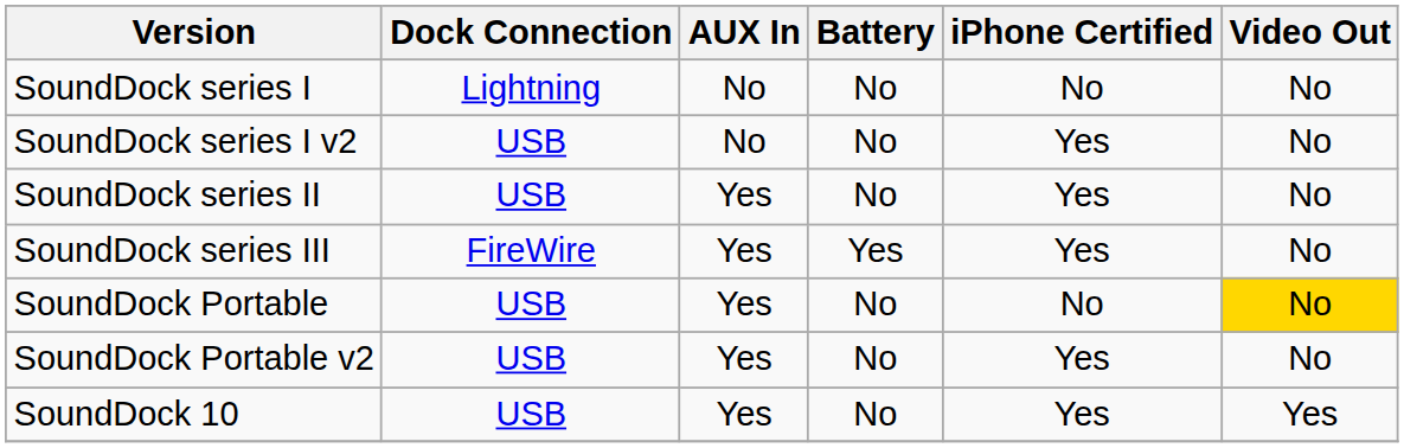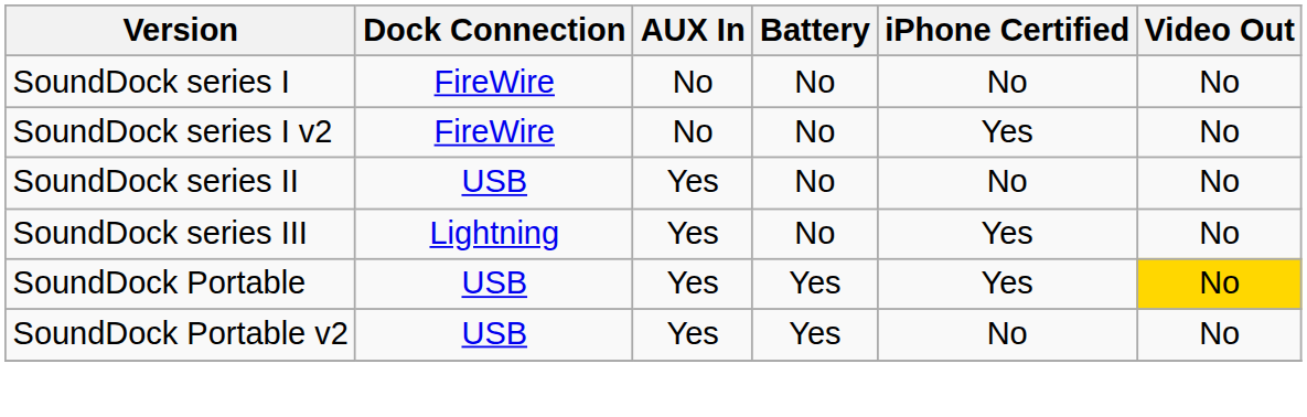SoundDock series I | Dock Connection: Lightning -> FireWire
SoundDock series I v2 | Dock Connection: USB -> FireWire
SoundDock series II | iPhone Certified: Yes -> No
SoundDock series III | Dock Connection: FireWire -> Lightning
SoundDock series III | Battery: Yes -> No
SoundDock Portable | Battery: No -> Yes
SoundDock Portable | iPhone Certified: No -> Yes
SoundDock Portable v2 | Battery: No -> Yes
SoundDock Portable v2 | iPhone Certified: Yes -> No
- row: SoundDock 10 | USB | Yes | No | Yes | Yes
